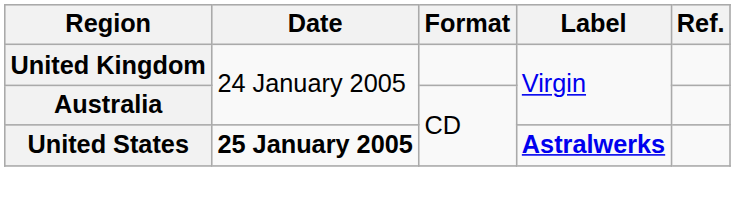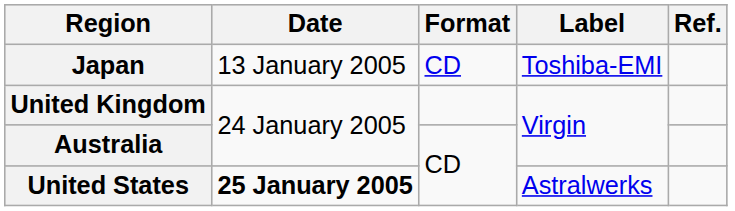+ row: Japan | 13 January 2005 | CD | Toshiba-EMI
United States | Label: bold -> normal
